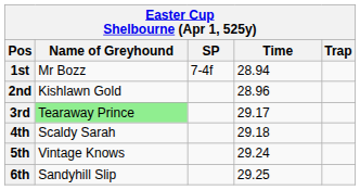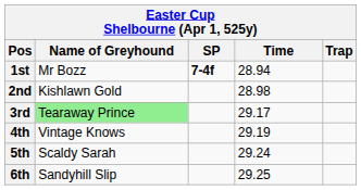1st | SP: normal -> bold
2nd | Time: 28.96 -> 28.98
4th | Name of Greyhound: Scaldy Sarah -> Vintage Knows
4th | Time: 29.18 -> 29.19
5th | Name of Greyhound: Vintage Knows -> Scaldy Sarah
